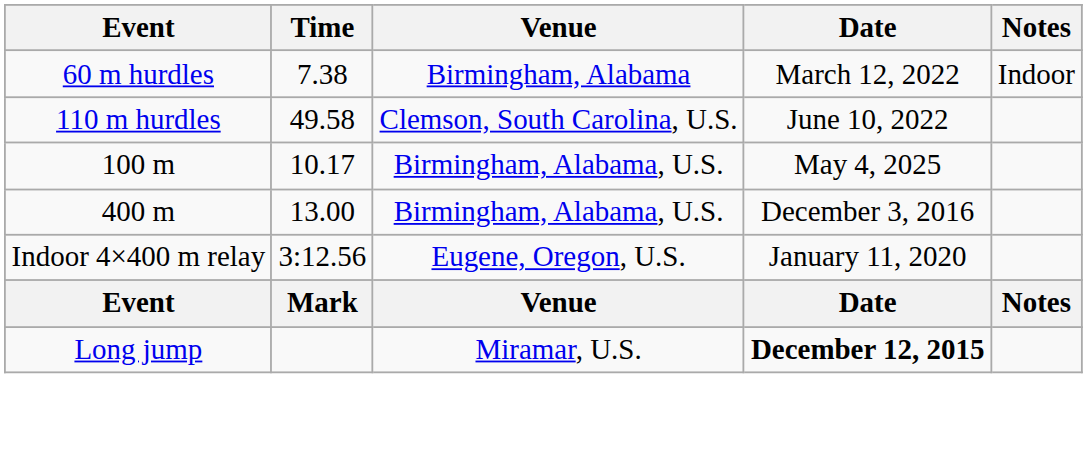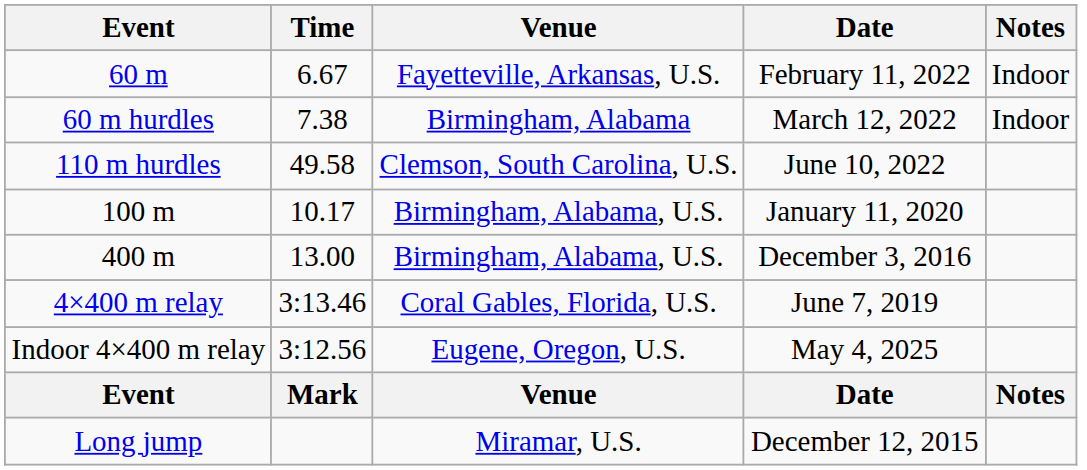+ row: 60 m | 6.67 | Fayetteville, Arkansas, U.S. | February 11, 2022 | Indoor
100 m | Date: May 4, 2025 -> January 11, 2020
+ row: 4×400 m relay | 3:13.46 | Coral Gables, Florida, U.S. | June 7, 2019
Indoor 4×400 m relay | Date: January 11, 2020 -> May 4, 2025
Long jump | Date: bold -> normal
